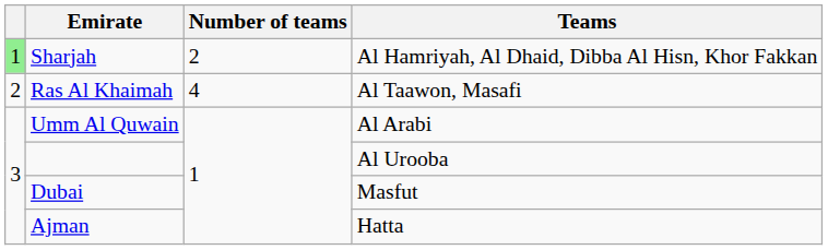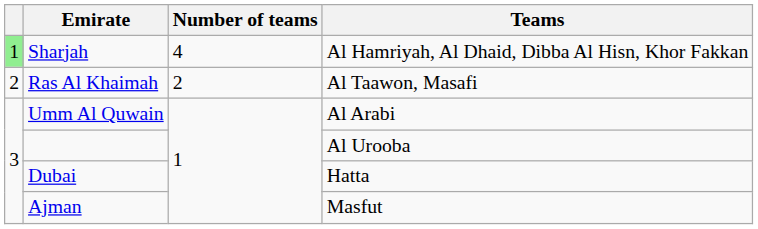Sharjah | Number of teams: 2 -> 4
Ras Al Khaimah | Number of teams: 4 -> 2
Dubai | Teams: Masfut -> Hatta
Ajman | Teams: Hatta -> Masfut
